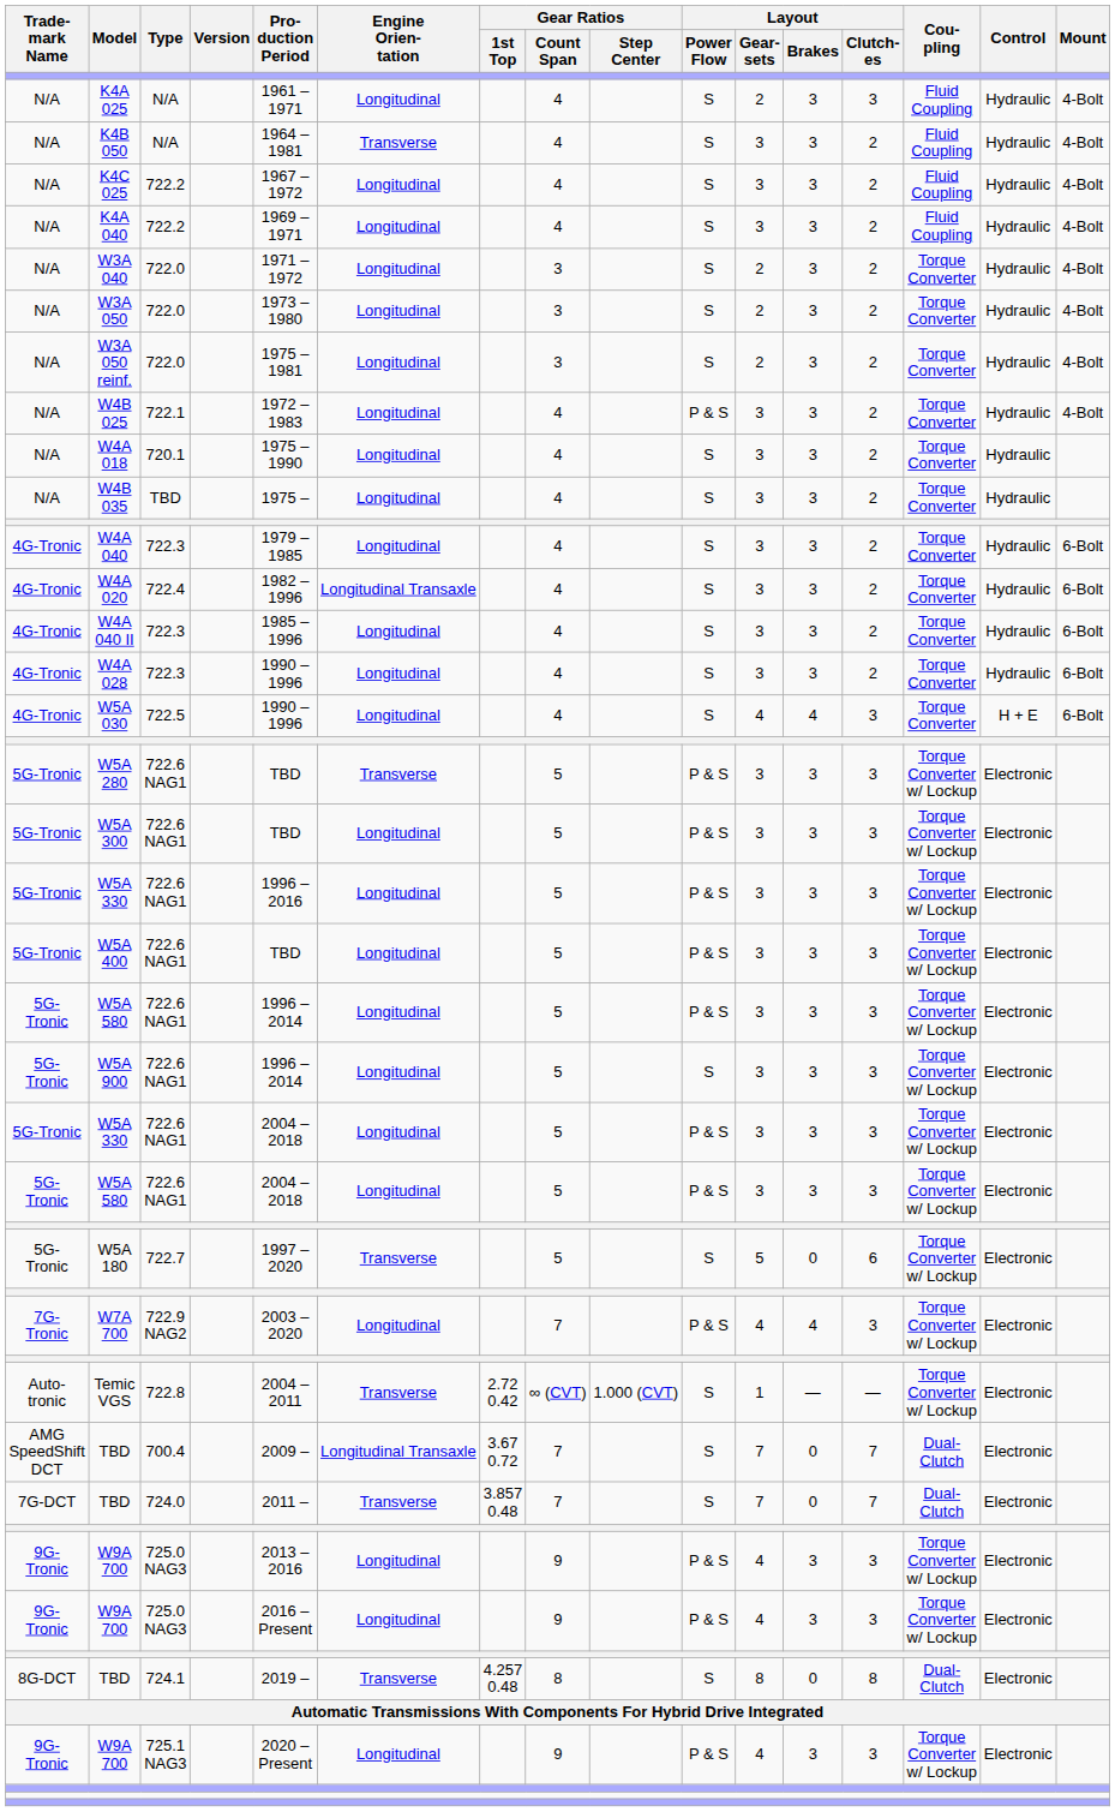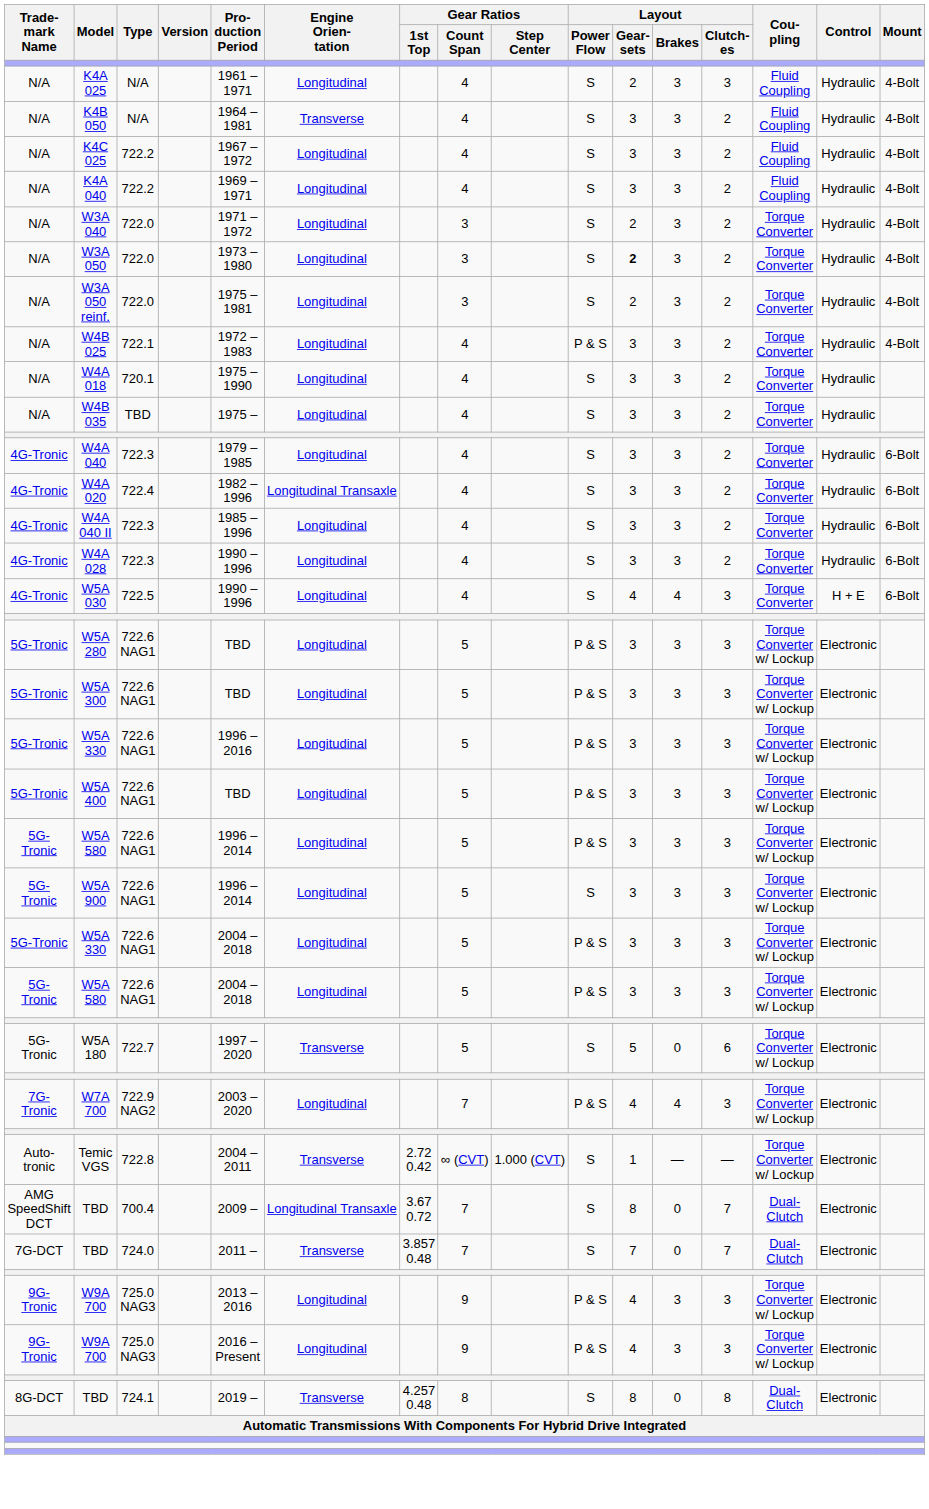W3A 050 | Layout / Gear- sets: normal -> bold
W5A 280 | Engine Orien- tation: Transverse -> Longitudinal
TBD / 700.4 | Layout / Gear- sets: 7 -> 8
- row: 9G- Tronic | W9A 700 | 725.1 NAG3 | 2020 – Present | Longitudinal | 9 | P & S | 4 | 3 | 3 | Torque Converter w/ Lockup | Electronic
